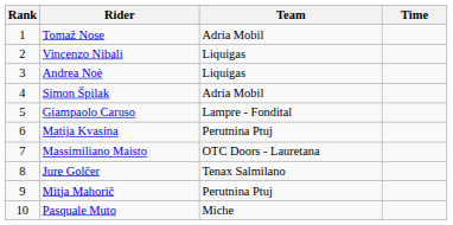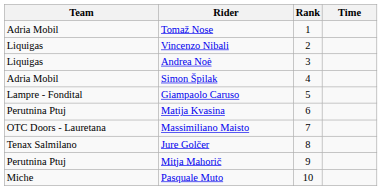columns swapped: Rank <-> Team
